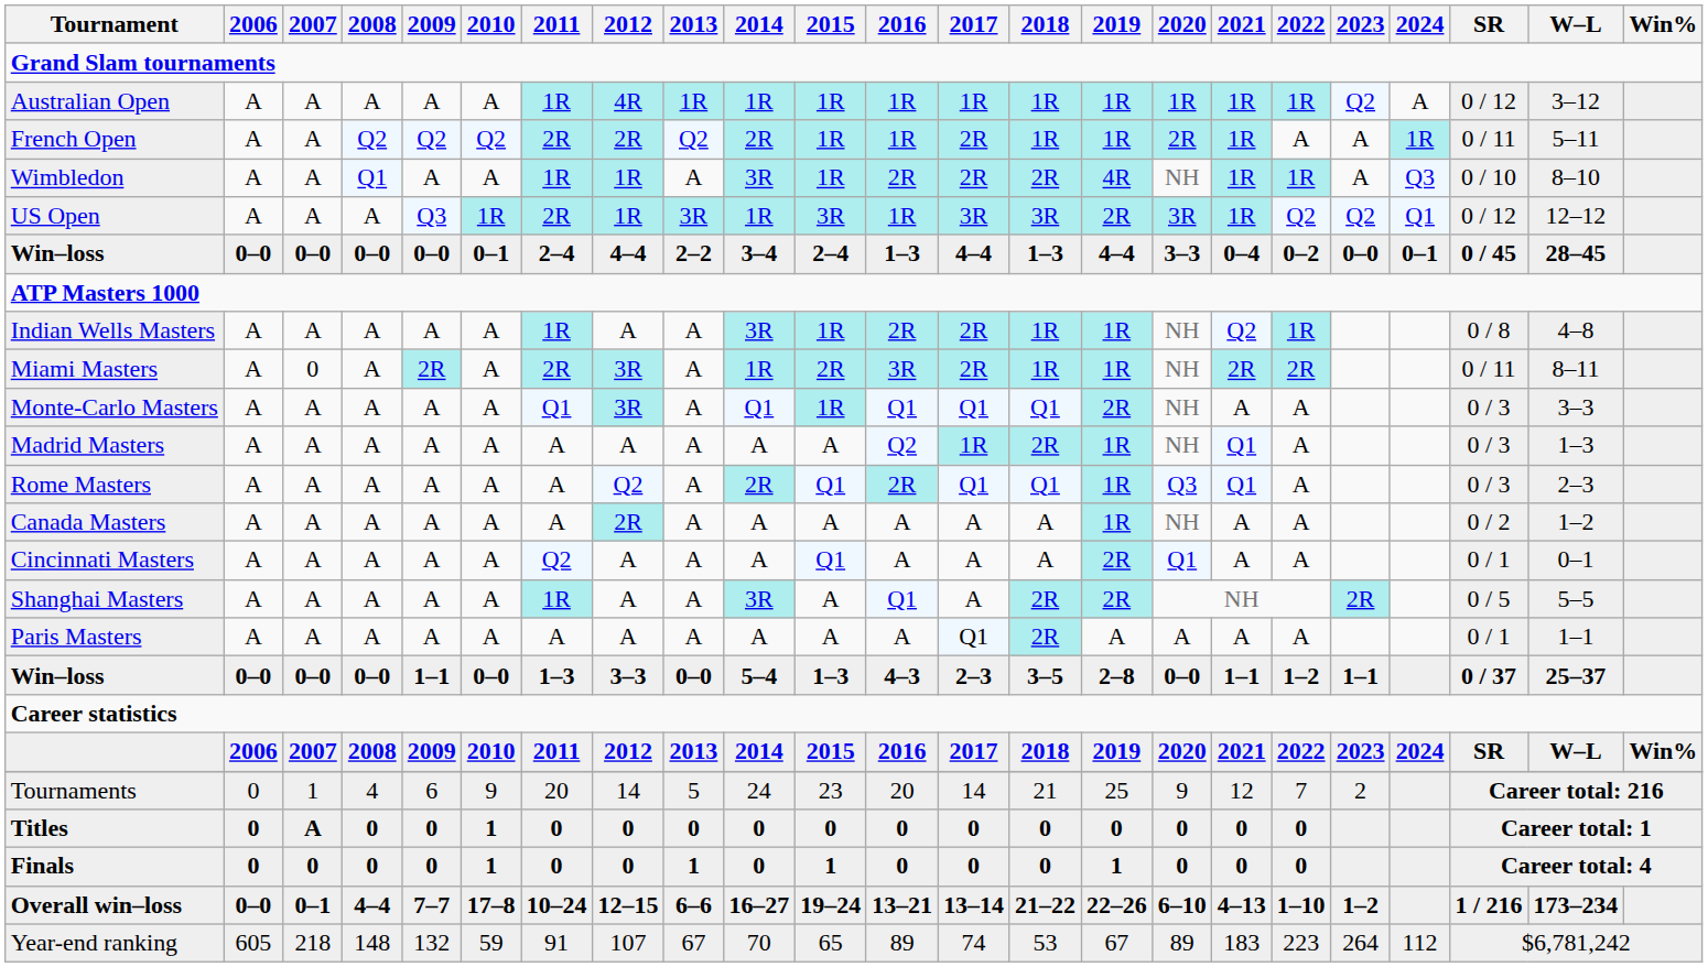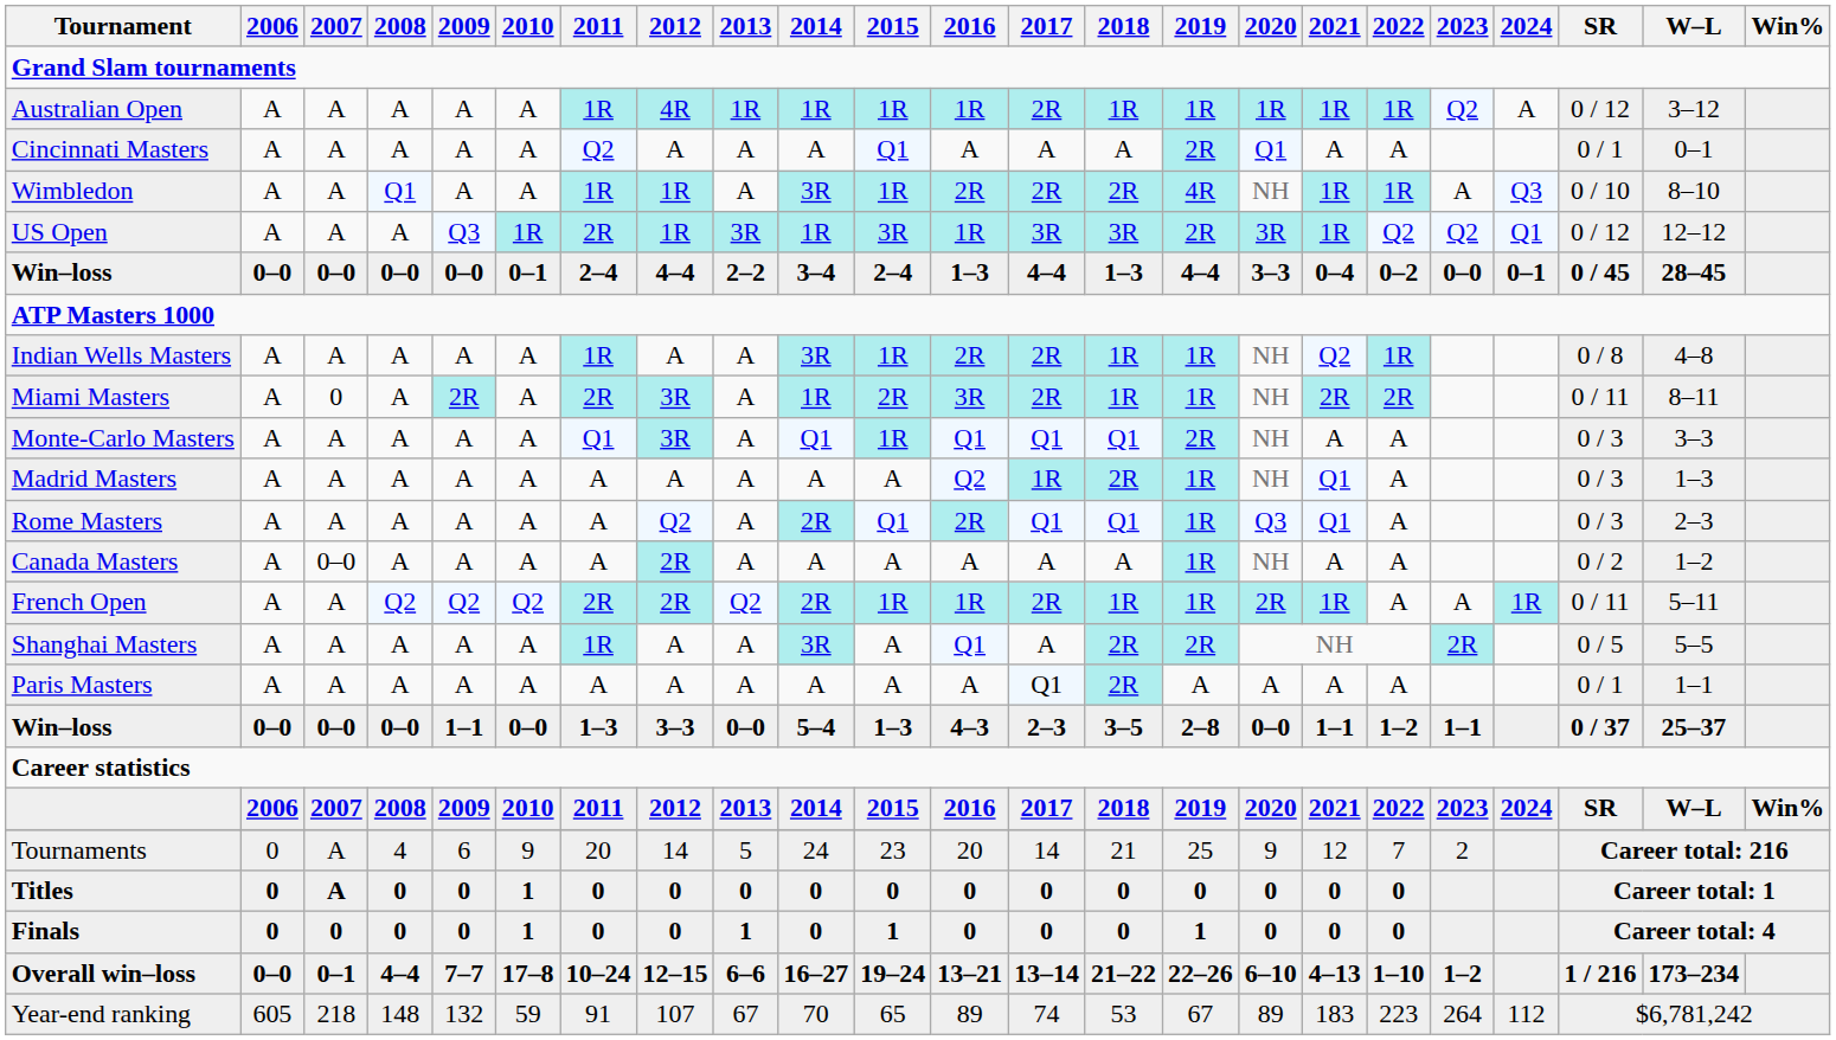Australian Open | 2017: 1R -> 2R
rows swapped: French Open <-> Cincinnati Masters
Canada Masters | 2007: A -> 0–0
Tournaments | 2007: 1 -> A
